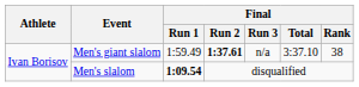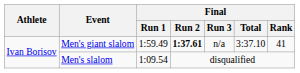Men's giant slalom | Final / Rank: 38 -> 41
Men's slalom | Final / Run 1: bold -> normal
